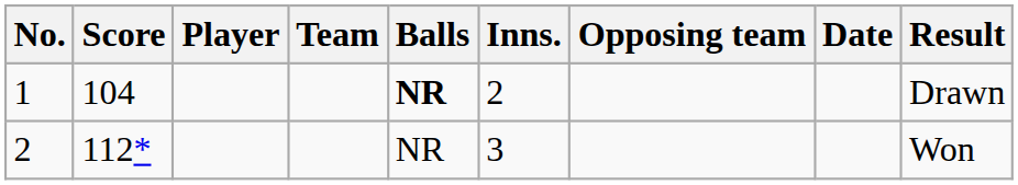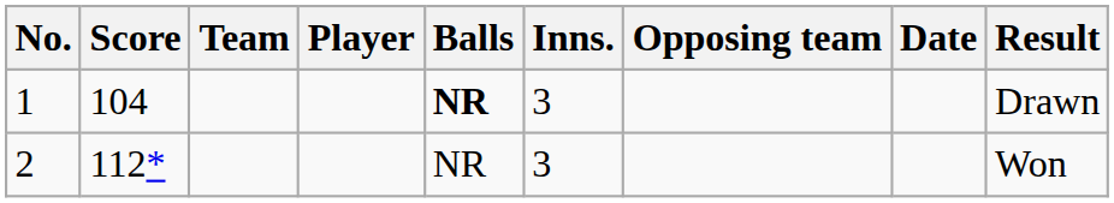columns swapped: Player <-> Team
1 | Inns.: 2 -> 3
